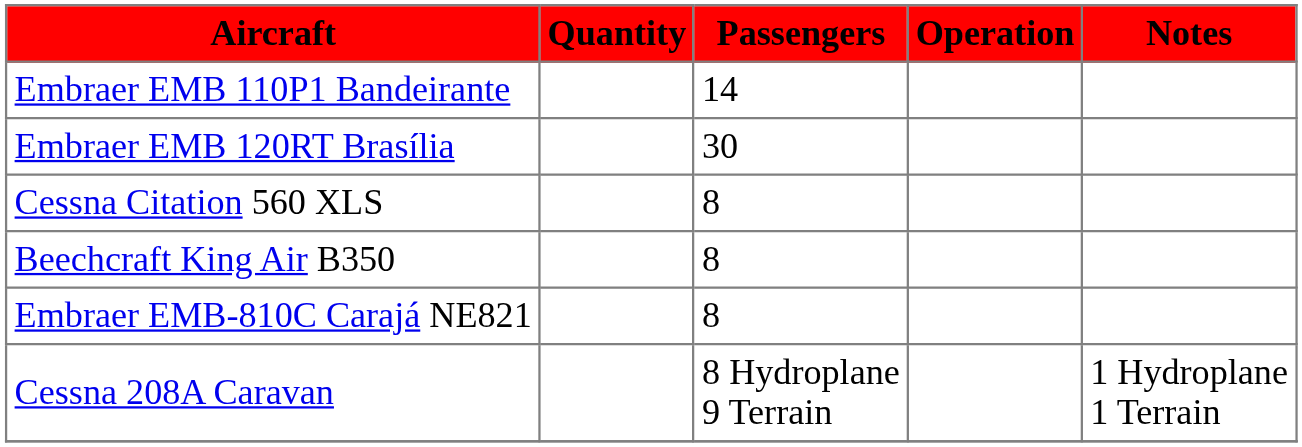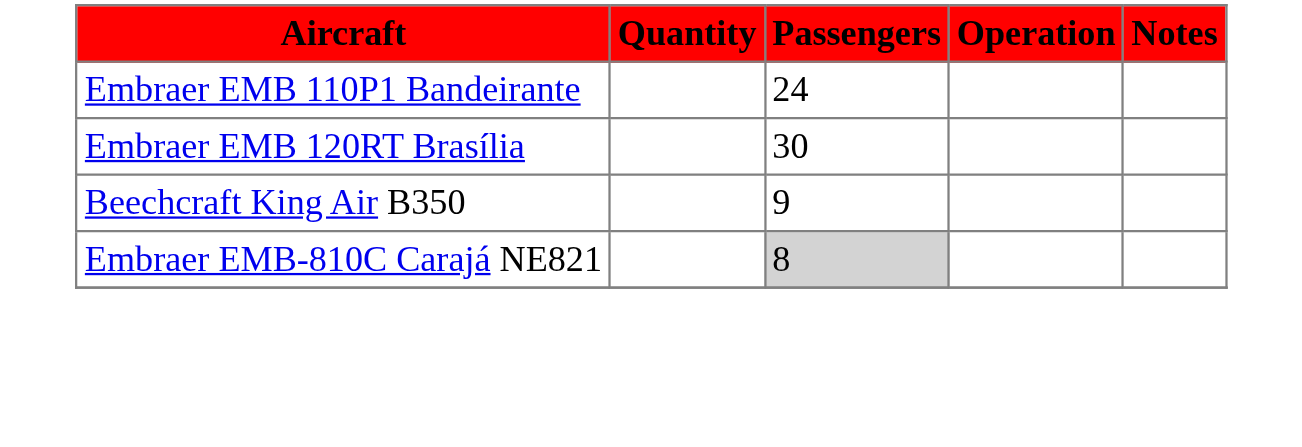Embraer EMB 110P1 Bandeirante | Passengers: 14 -> 24
- row: Cessna Citation 560 XLS | 8
Beechcraft King Air B350 | Passengers: 8 -> 9
Embraer EMB-810C Carajá NE821 | Passengers: no background -> lightgrey background
- row: Cessna 208A Caravan | 8 Hydroplane 9 Terrain | 1 Hydroplane 1 Terrain
